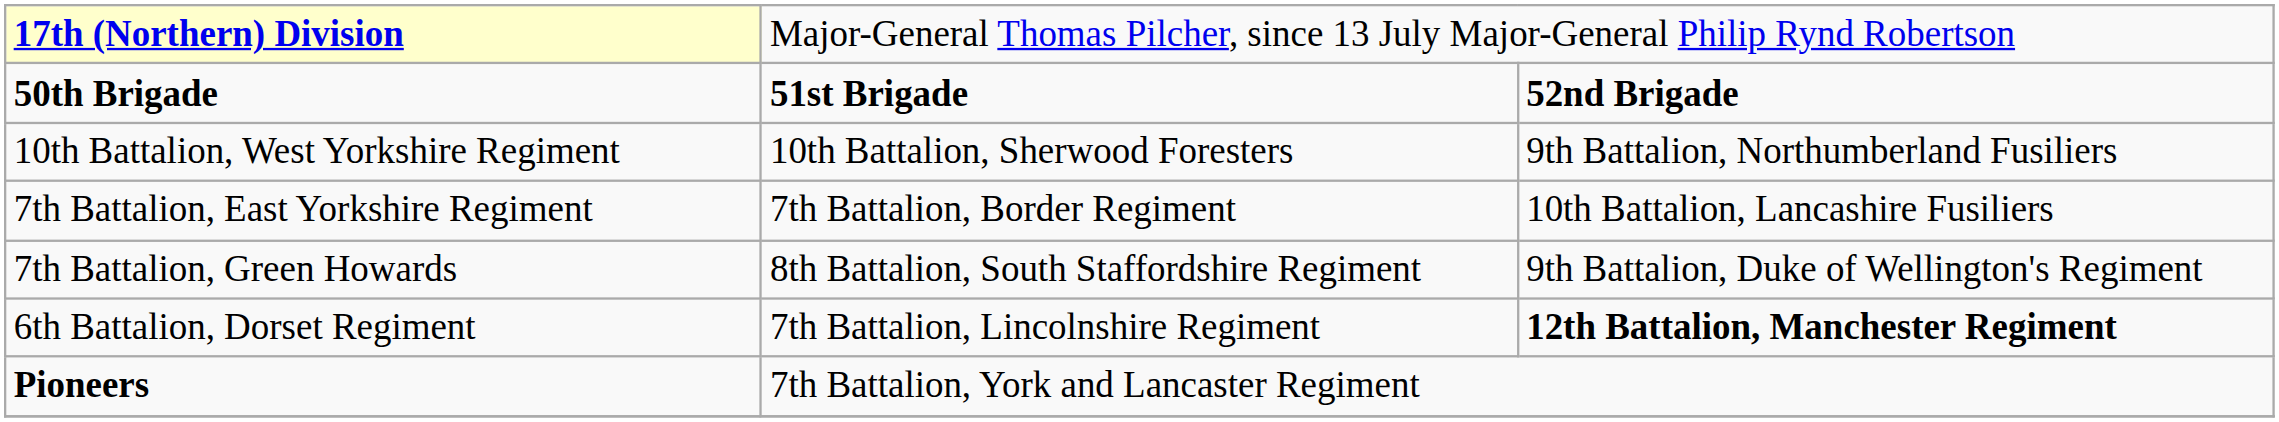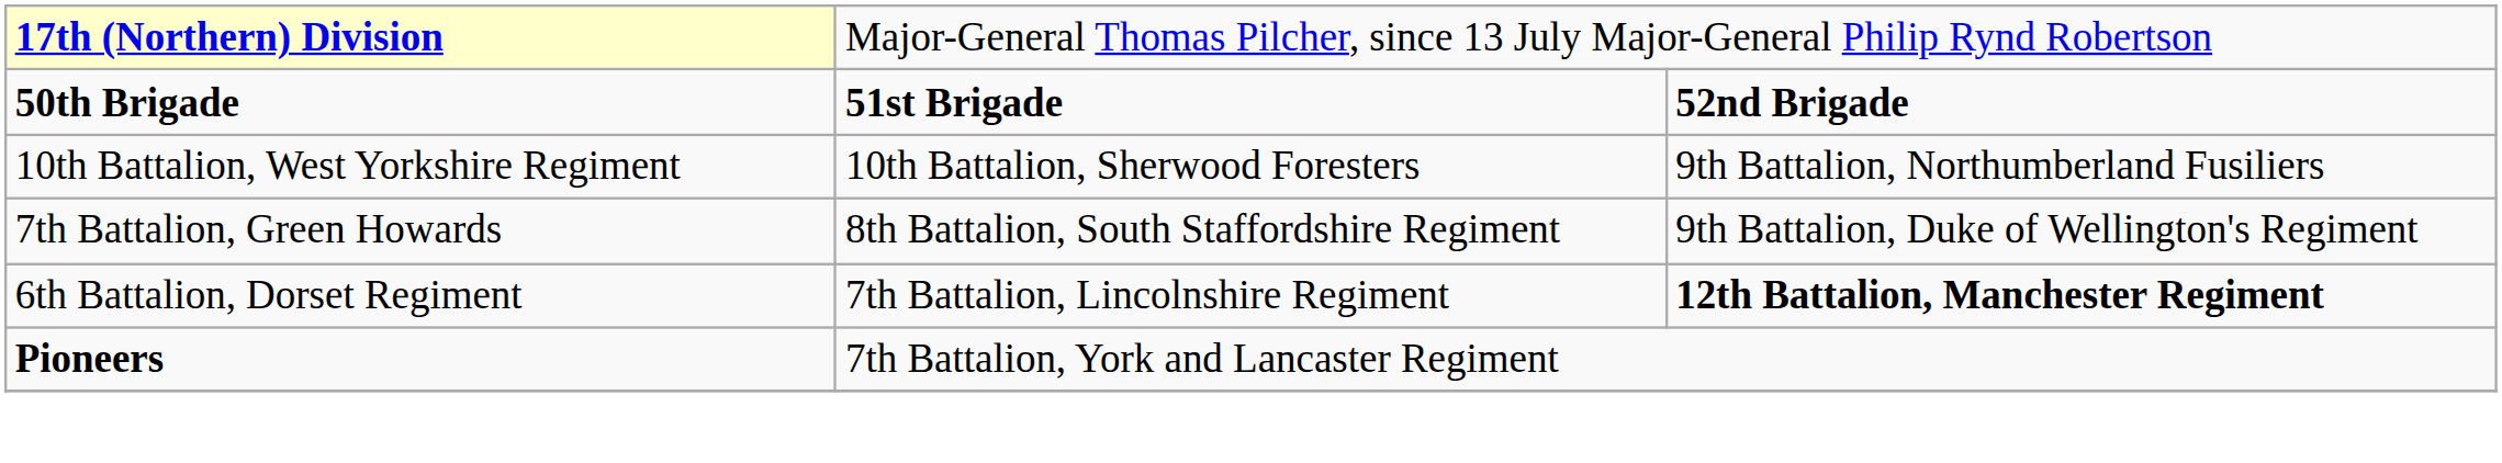- row: 7th Battalion, East Yorkshire Regiment | 7th Battalion, Border Regiment | 10th Battalion, Lancashire Fusiliers
